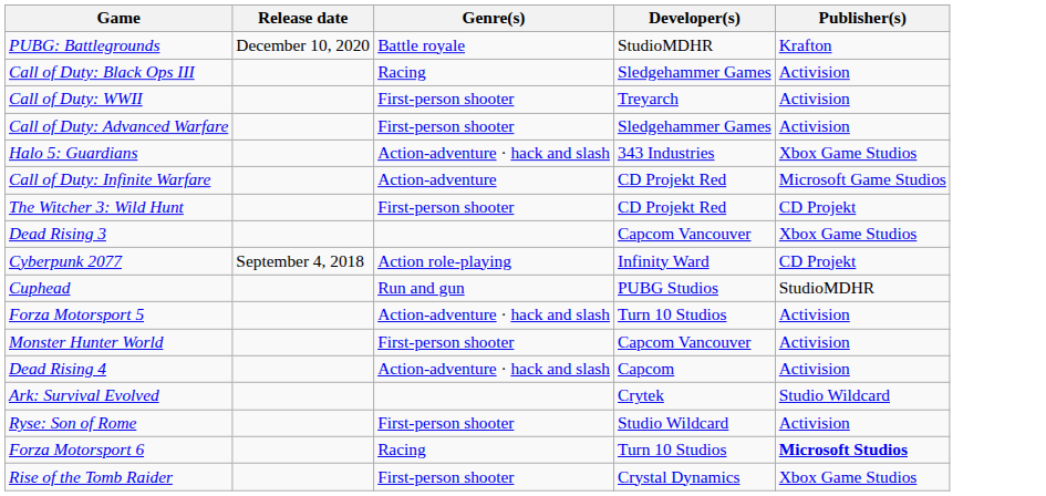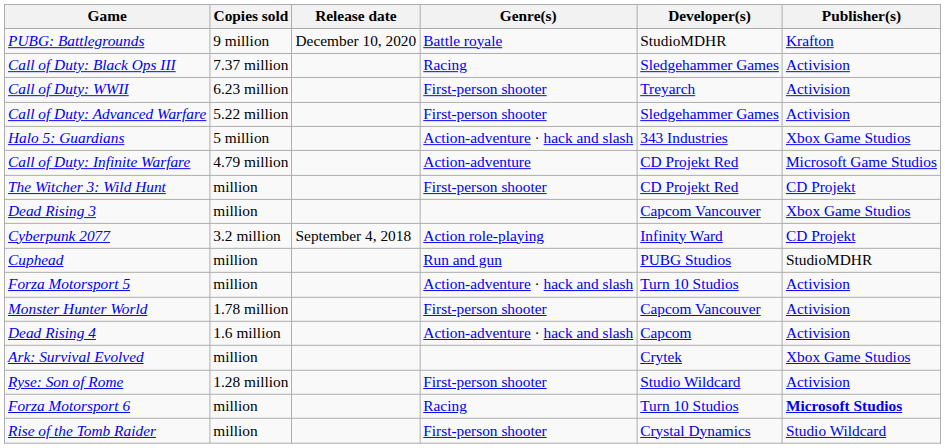+ column: Copies sold | 9 million | 7.37 million | 6.23 million | 5.22 million | 5 million | 4.79 million | million | million | 3.2 million | million | million | 1.78 million | 1.6 million | million | 1.28 million | million | million
Ark: Survival Evolved | Publisher(s): Studio Wildcard -> Xbox Game Studios
Rise of the Tomb Raider | Publisher(s): Xbox Game Studios -> Studio Wildcard
